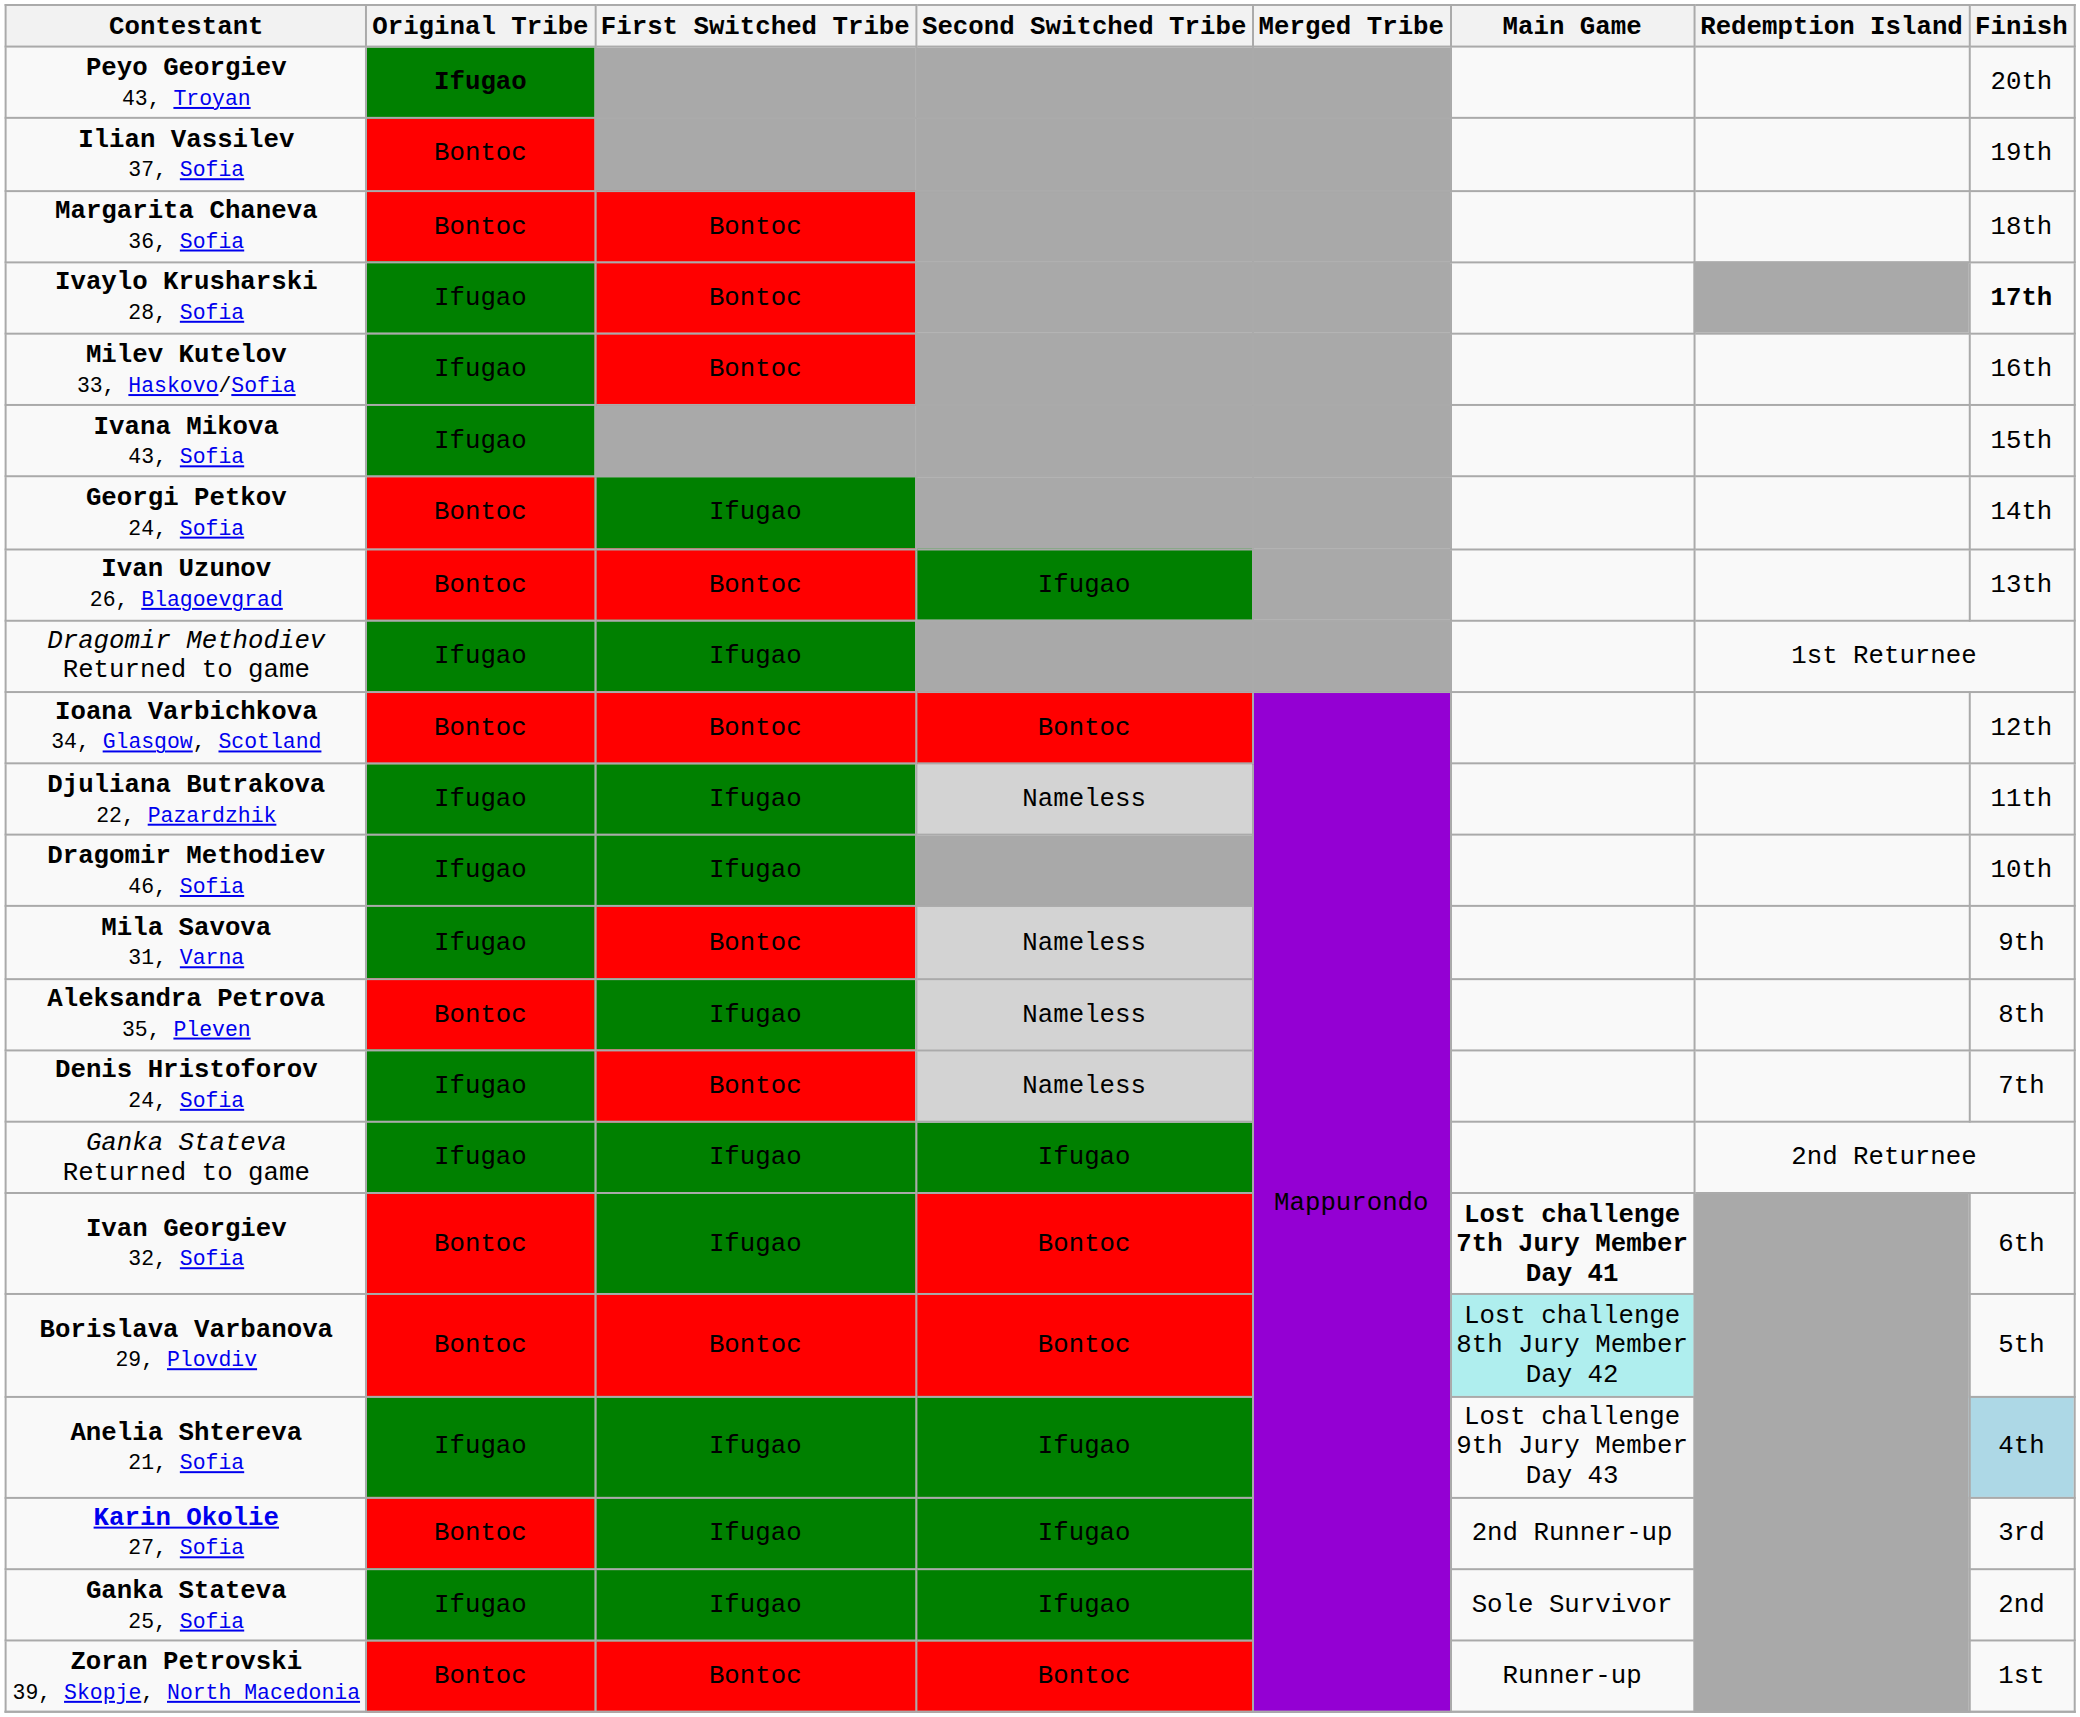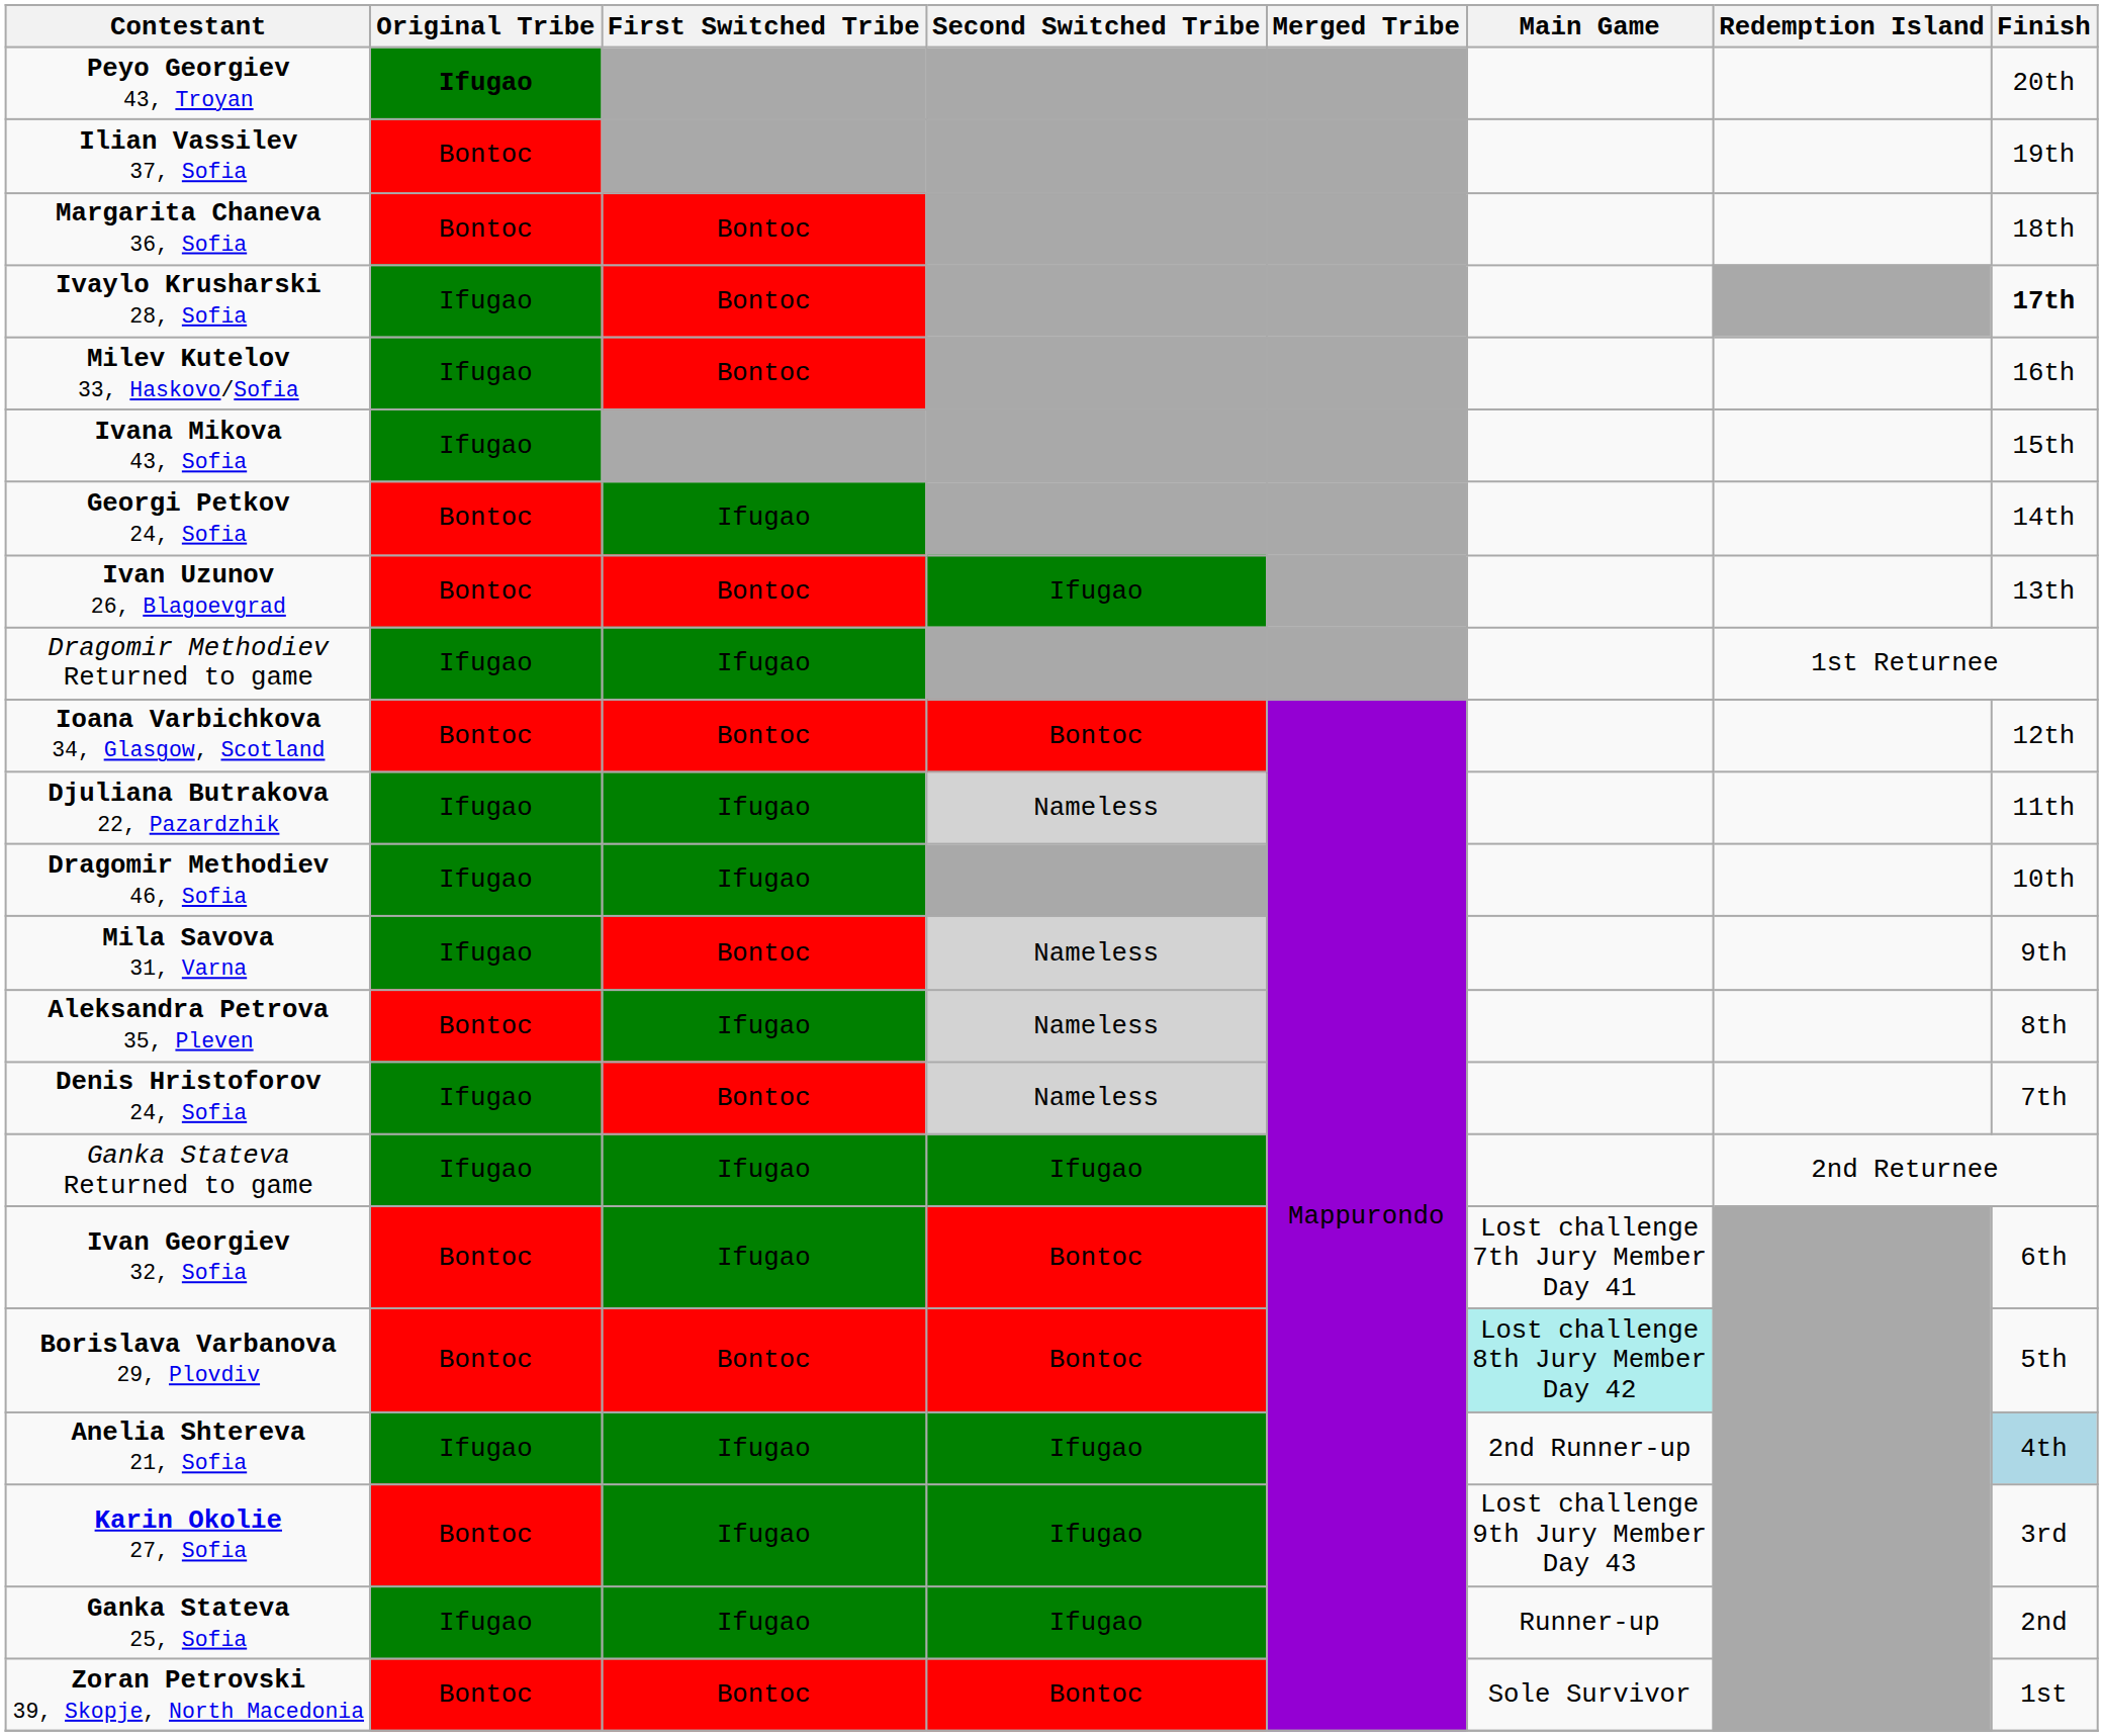Ivan Georgiev 32, Sofia | Main Game: bold -> normal
Anelia Shtereva 21, Sofia | Main Game: Lost challenge 9th Jury Member Day 43 -> 2nd Runner-up
Karin Okolie 27, Sofia | Main Game: 2nd Runner-up -> Lost challenge 9th Jury Member Day 43
Ganka Stateva 25, Sofia | Main Game: Sole Survivor -> Runner-up
Zoran Petrovski 39, Skopje, North Macedonia | Main Game: Runner-up -> Sole Survivor
